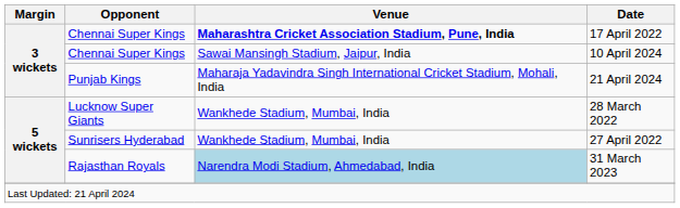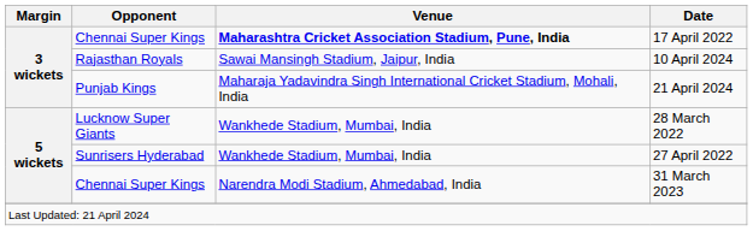10 April 2024 | Opponent: Chennai Super Kings -> Rajasthan Royals
31 March 2023 | Opponent: Rajasthan Royals -> Chennai Super Kings
31 March 2023 | Venue: lightblue background -> no background
